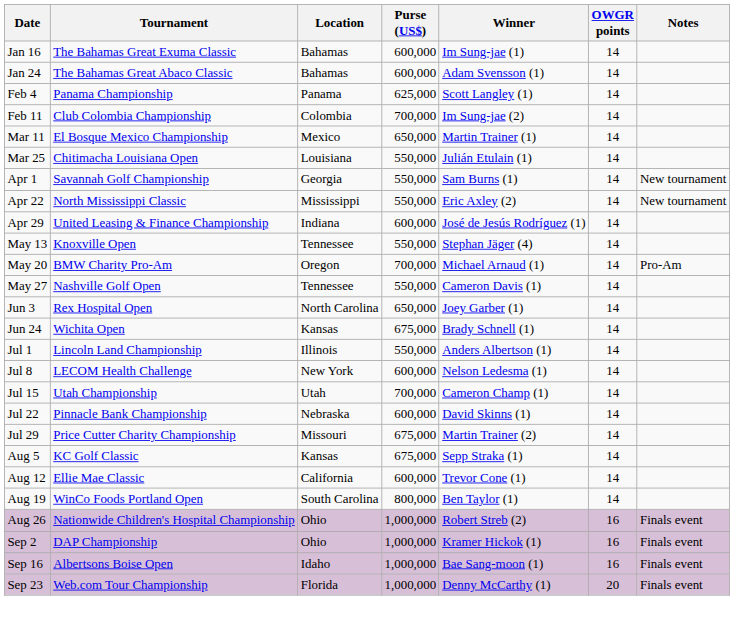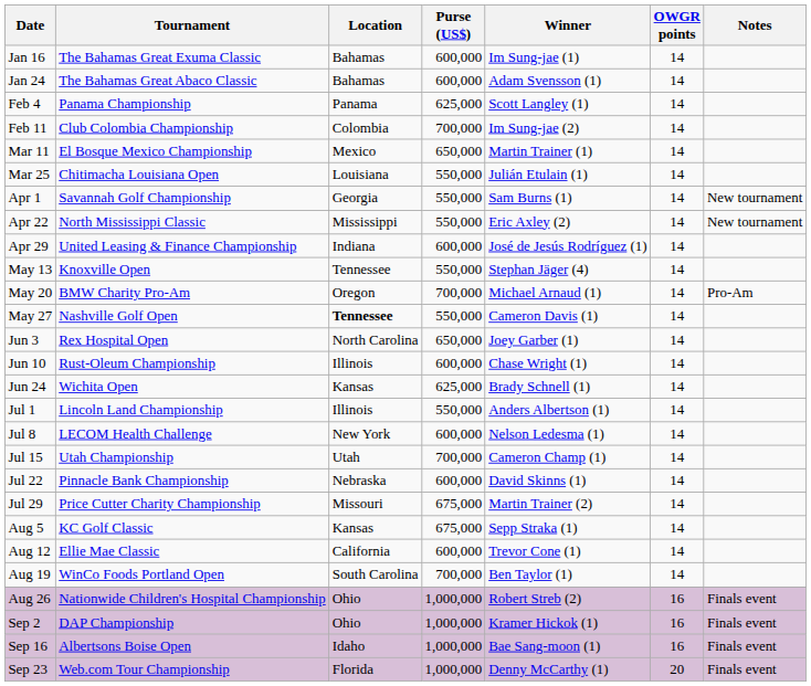May 27 | Location: normal -> bold
+ row: Jun 10 | Rust-Oleum Championship | Illinois | 600,000 | Chase Wright (1) | 14
Jun 24 | Purse (US$): 675,000 -> 625,000
Aug 19 | Purse (US$): 800,000 -> 700,000
